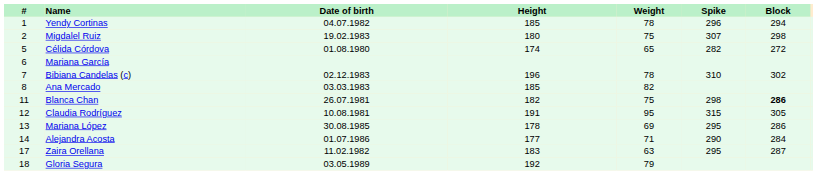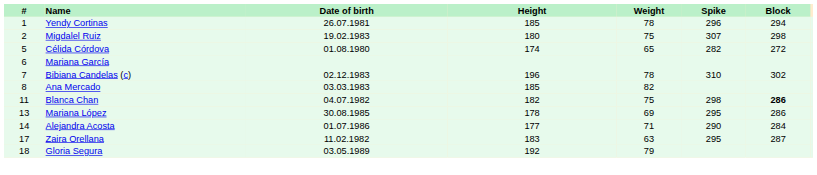Yendy Cortinas | Date of birth: 04.07.1982 -> 26.07.1981
Blanca Chan | Date of birth: 26.07.1981 -> 04.07.1982
- row: 12 | Claudia Rodríguez | 10.08.1981 | 191 | 95 | 315 | 305
